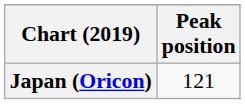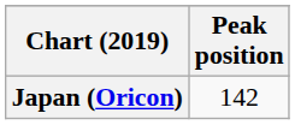Japan (Oricon) | Peak position: 121 -> 142
